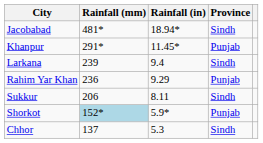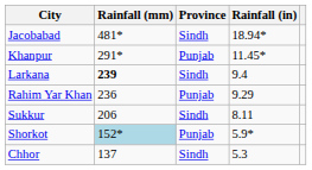columns swapped: Rainfall (in) <-> Province
Larkana | Rainfall (mm): normal -> bold
